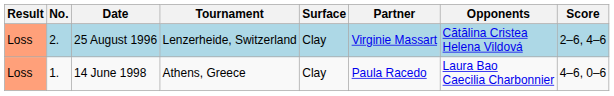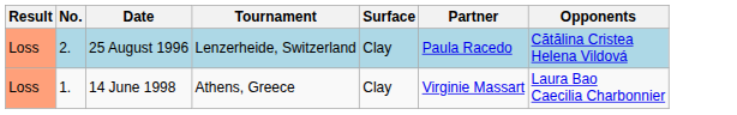- column: Score | 2–6, 4–6 | 4–6, 0–6
25 August 1996 | Partner: Virginie Massart -> Paula Racedo
14 June 1998 | Partner: Paula Racedo -> Virginie Massart
